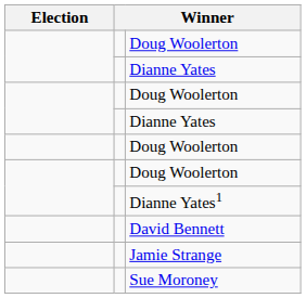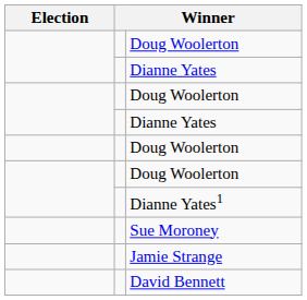rows swapped: Sue Moroney <-> David Bennett
